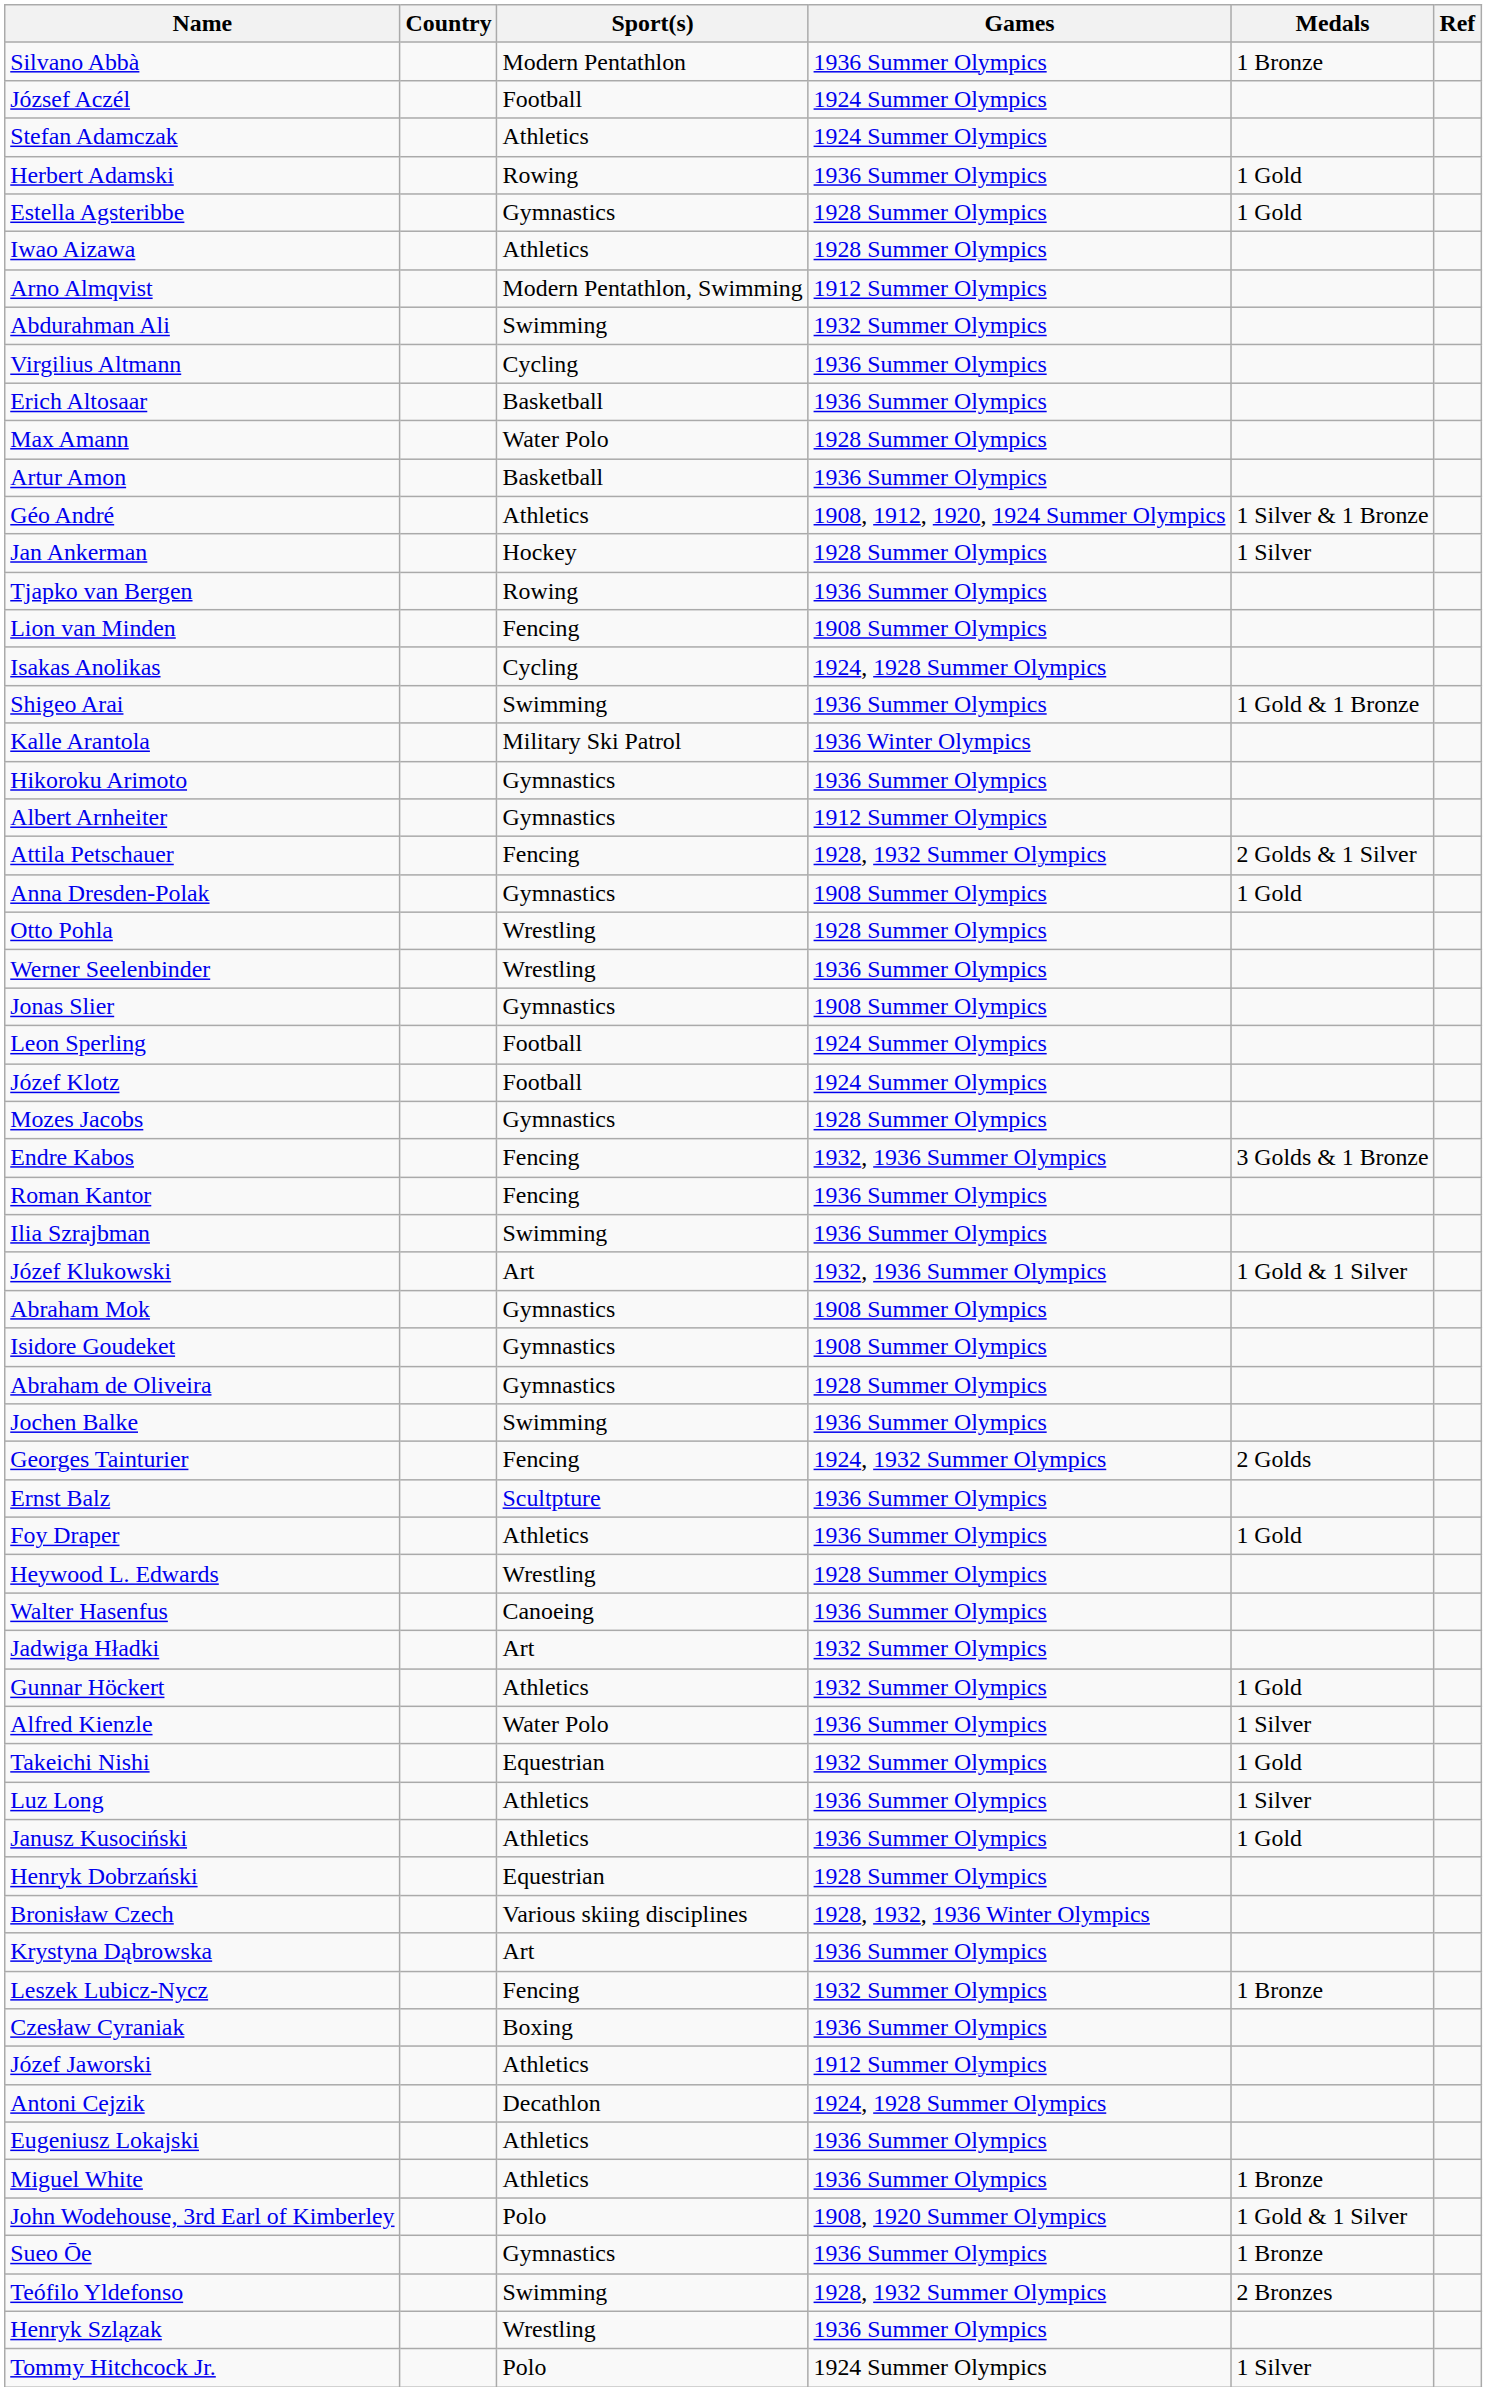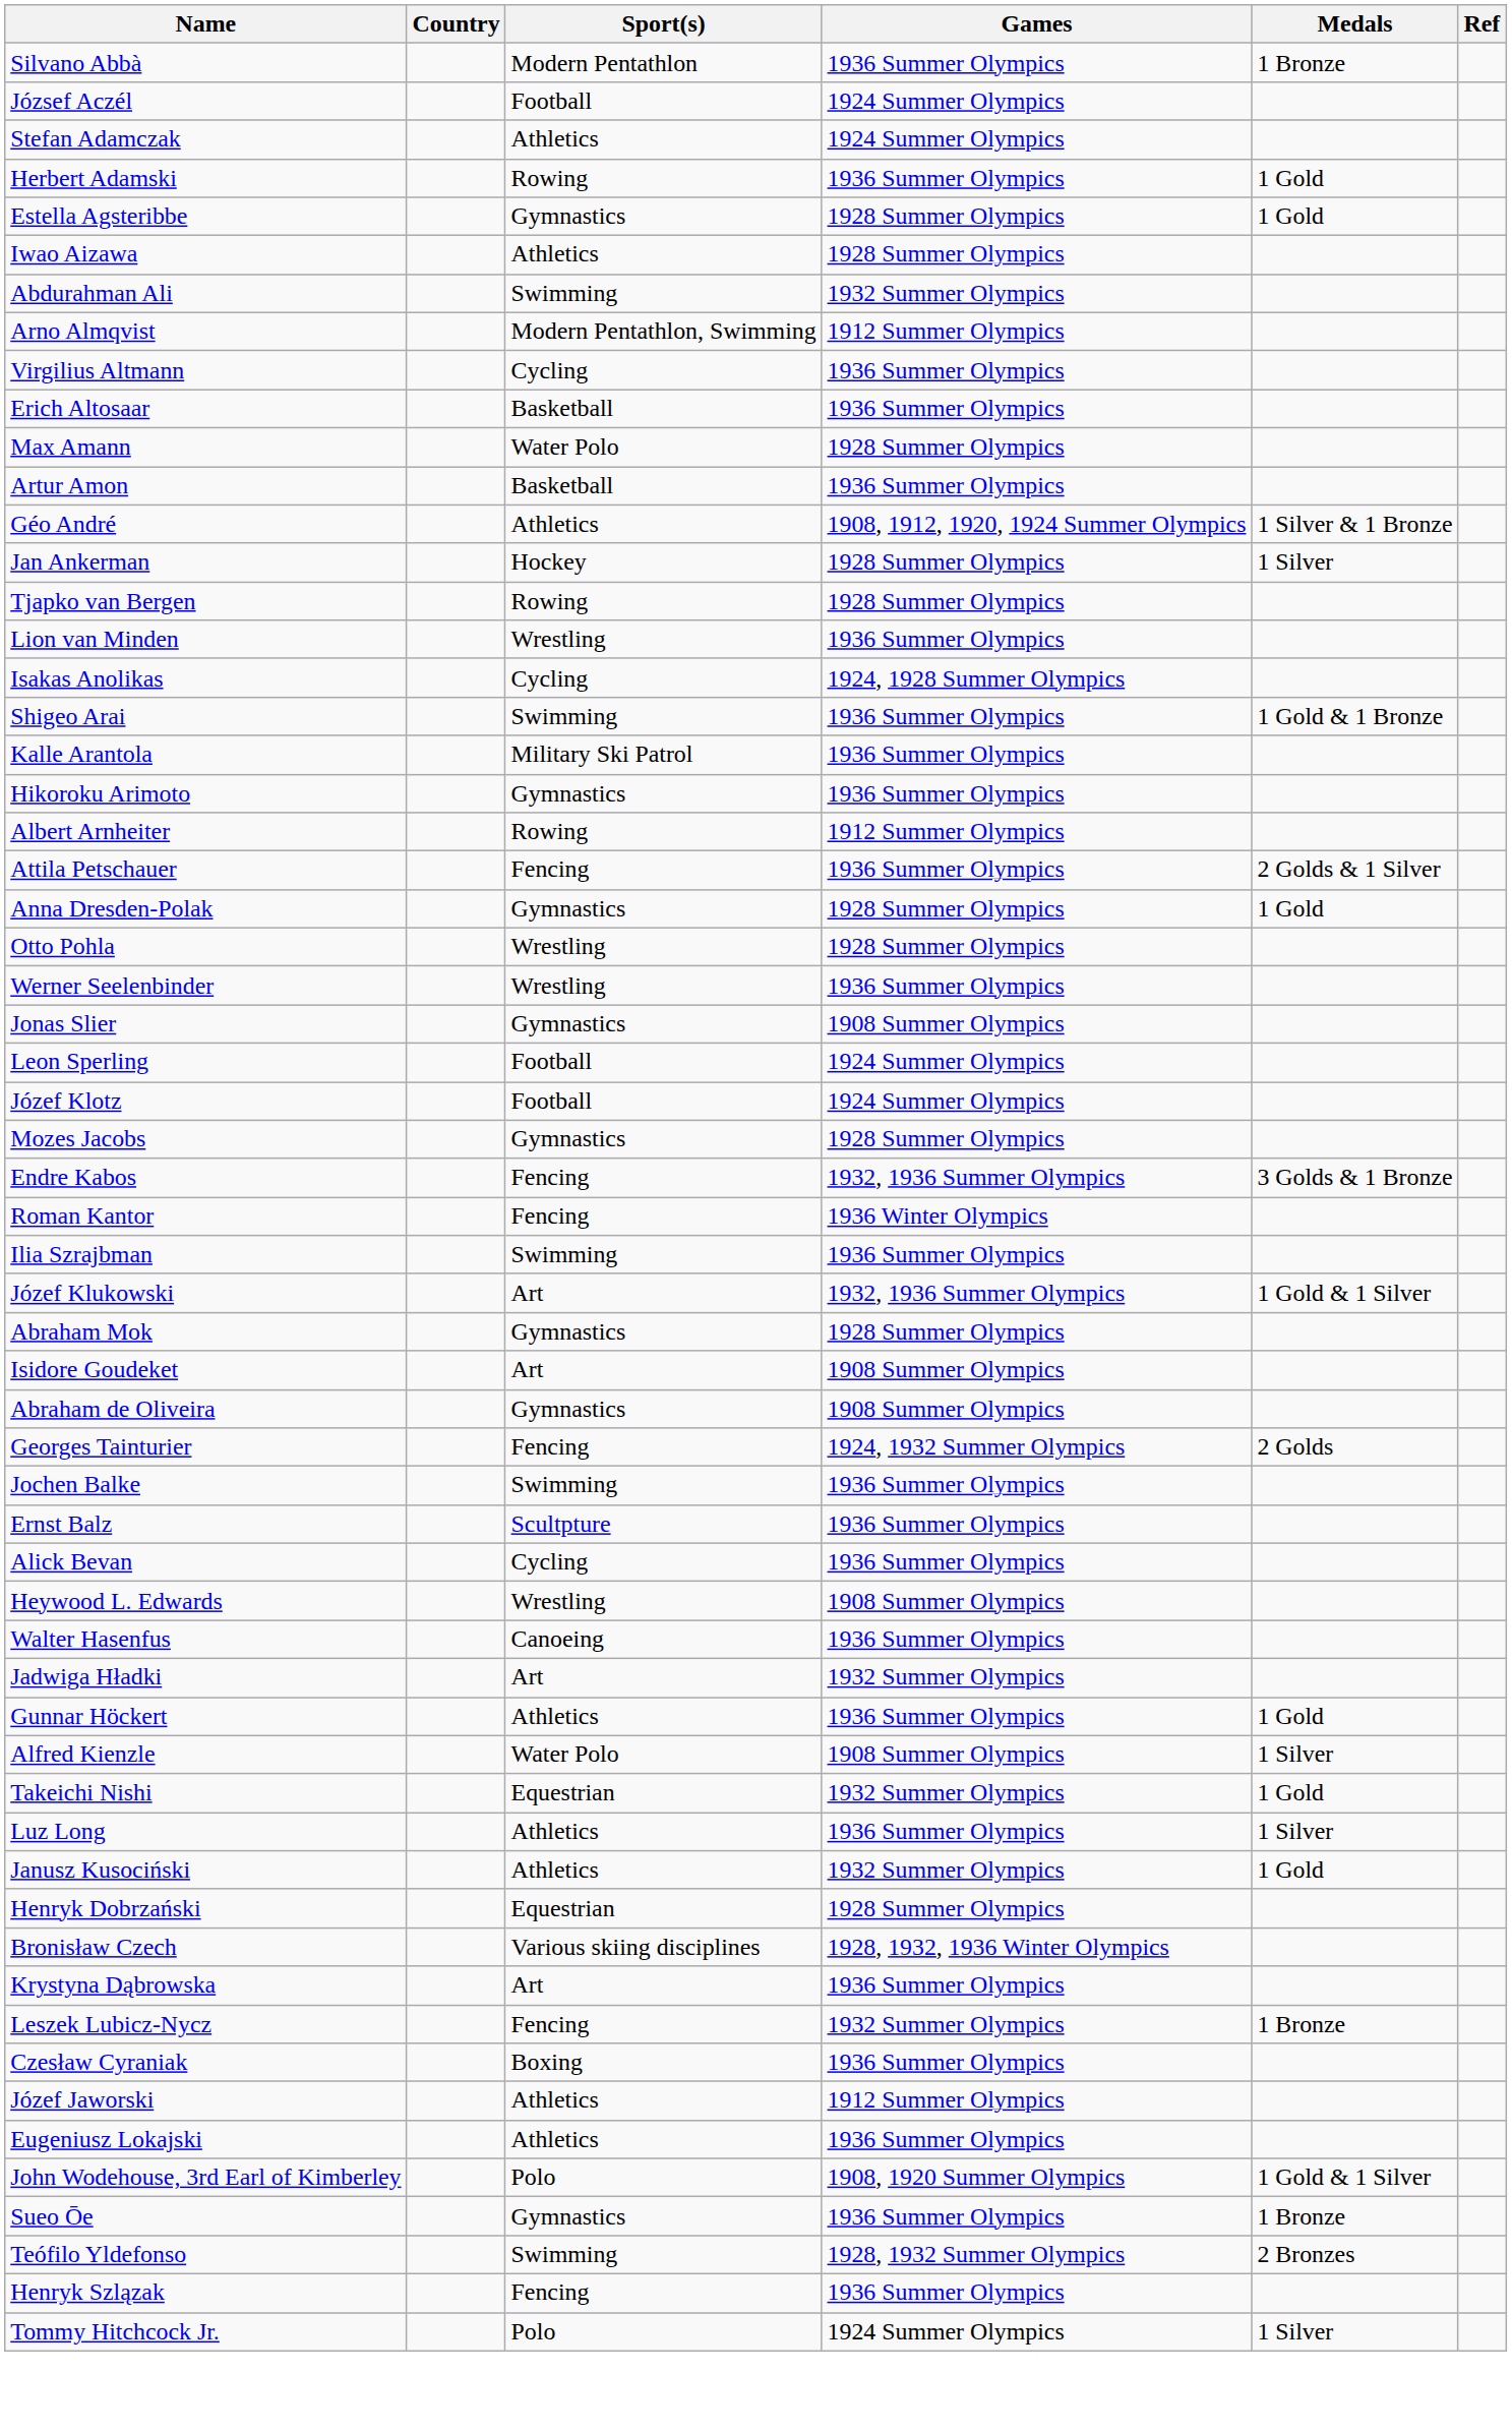rows swapped: Abdurahman Ali <-> Arno Almqvist
Tjapko van Bergen | Games: 1936 Summer Olympics -> 1928 Summer Olympics
Lion van Minden | Sport(s): Fencing -> Wrestling
Lion van Minden | Games: 1908 Summer Olympics -> 1936 Summer Olympics
Kalle Arantola | Games: 1936 Winter Olympics -> 1936 Summer Olympics
Albert Arnheiter | Sport(s): Gymnastics -> Rowing
Attila Petschauer | Games: 1928, 1932 Summer Olympics -> 1936 Summer Olympics
Anna Dresden-Polak | Games: 1908 Summer Olympics -> 1928 Summer Olympics
Roman Kantor | Games: 1936 Summer Olympics -> 1936 Winter Olympics
Abraham Mok | Games: 1908 Summer Olympics -> 1928 Summer Olympics
Isidore Goudeket | Sport(s): Gymnastics -> Art
Abraham de Oliveira | Games: 1928 Summer Olympics -> 1908 Summer Olympics
rows swapped: Georges Tainturier <-> Jochen Balke
+ row: Alick Bevan | Cycling | 1936 Summer Olympics
- row: Foy Draper | Athletics | 1936 Summer Olympics | 1 Gold
Heywood L. Edwards | Games: 1928 Summer Olympics -> 1908 Summer Olympics
Gunnar Höckert | Games: 1932 Summer Olympics -> 1936 Summer Olympics
Alfred Kienzle | Games: 1936 Summer Olympics -> 1908 Summer Olympics
Janusz Kusociński | Games: 1936 Summer Olympics -> 1932 Summer Olympics
- row: Antoni Cejzik | Decathlon | 1924, 1928 Summer Olympics
- row: Miguel White | Athletics | 1936 Summer Olympics | 1 Bronze
Henryk Szlązak | Sport(s): Wrestling -> Fencing
